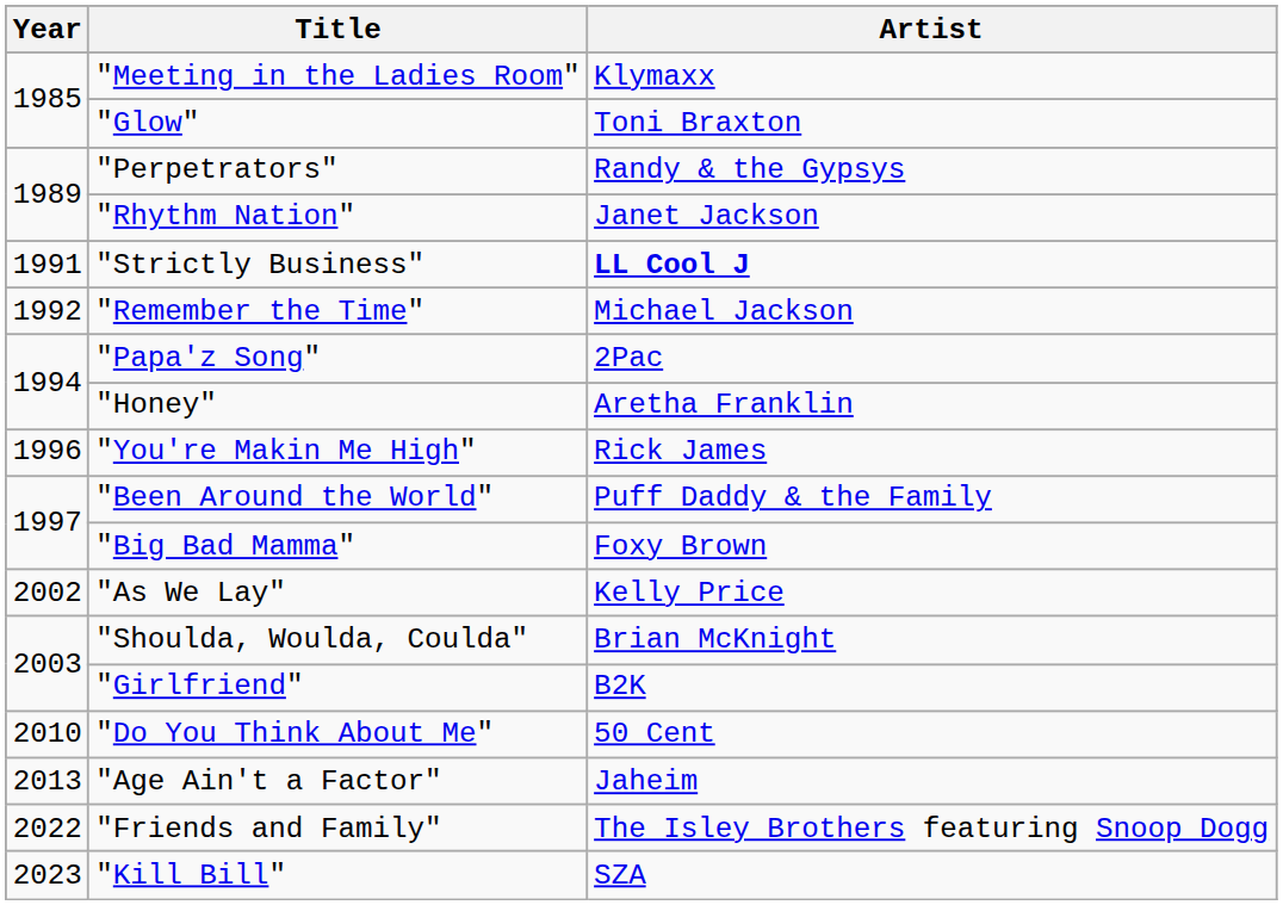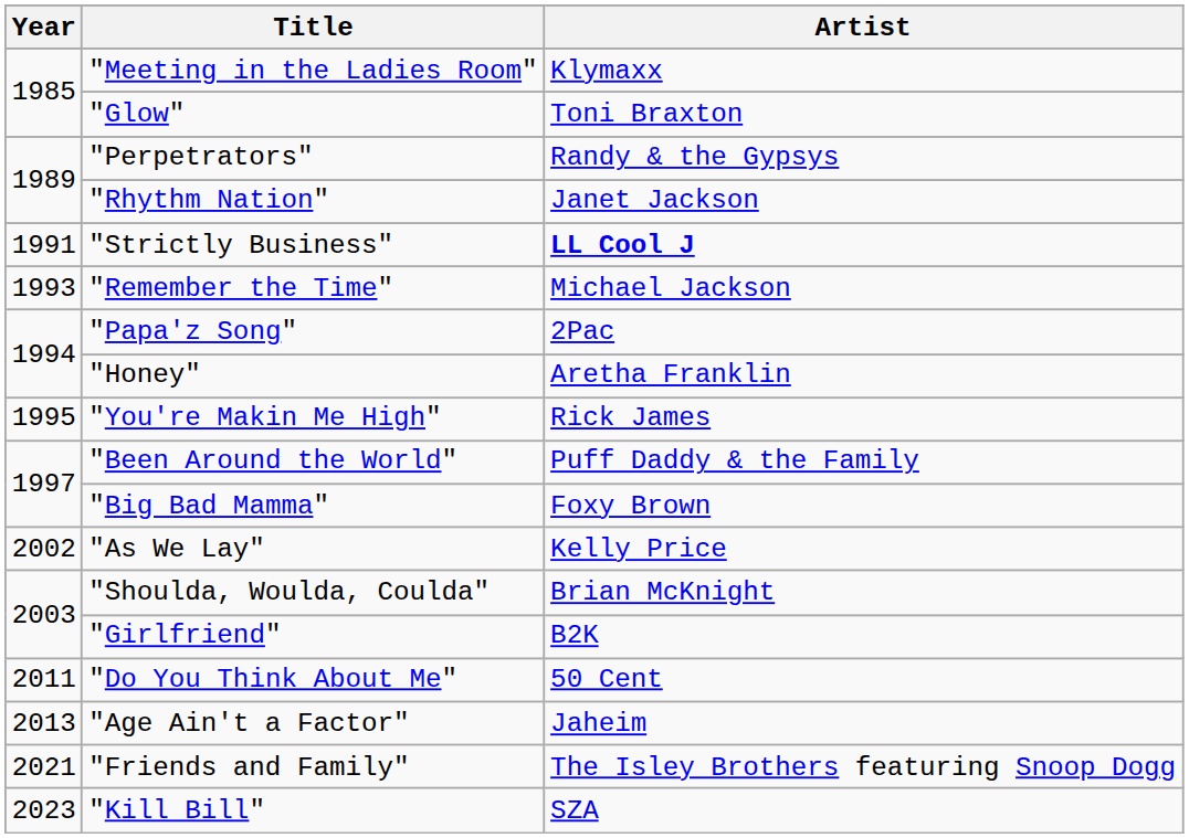"Remember the Time" | Year: 1992 -> 1993
"You're Makin Me High" | Year: 1996 -> 1995
"Do You Think About Me" | Year: 2010 -> 2011
"Friends and Family" | Year: 2022 -> 2021
